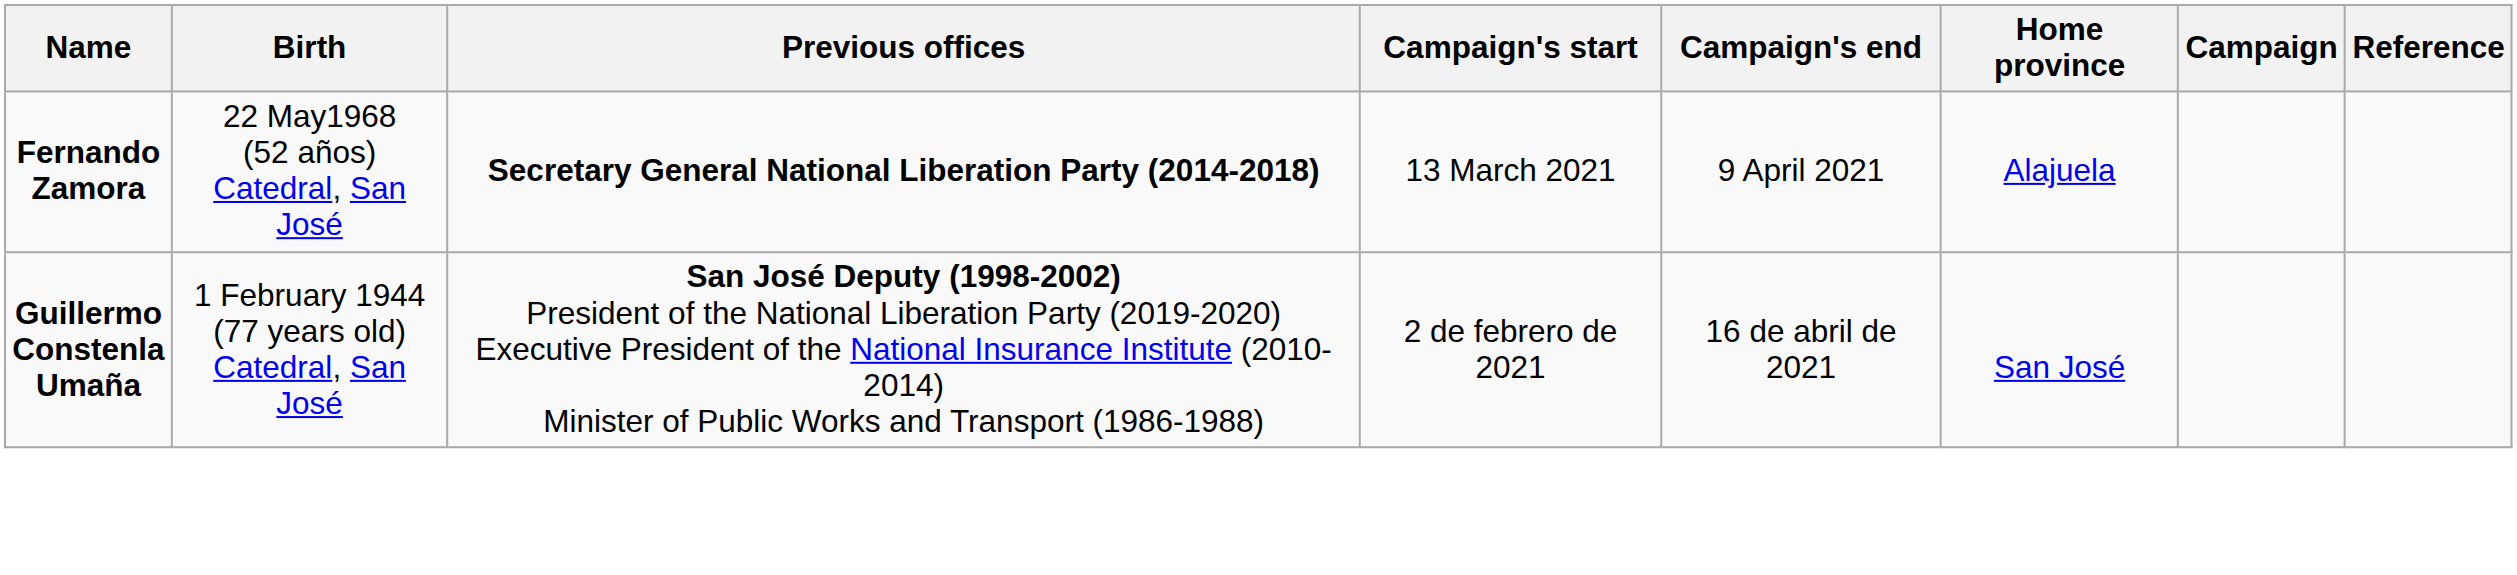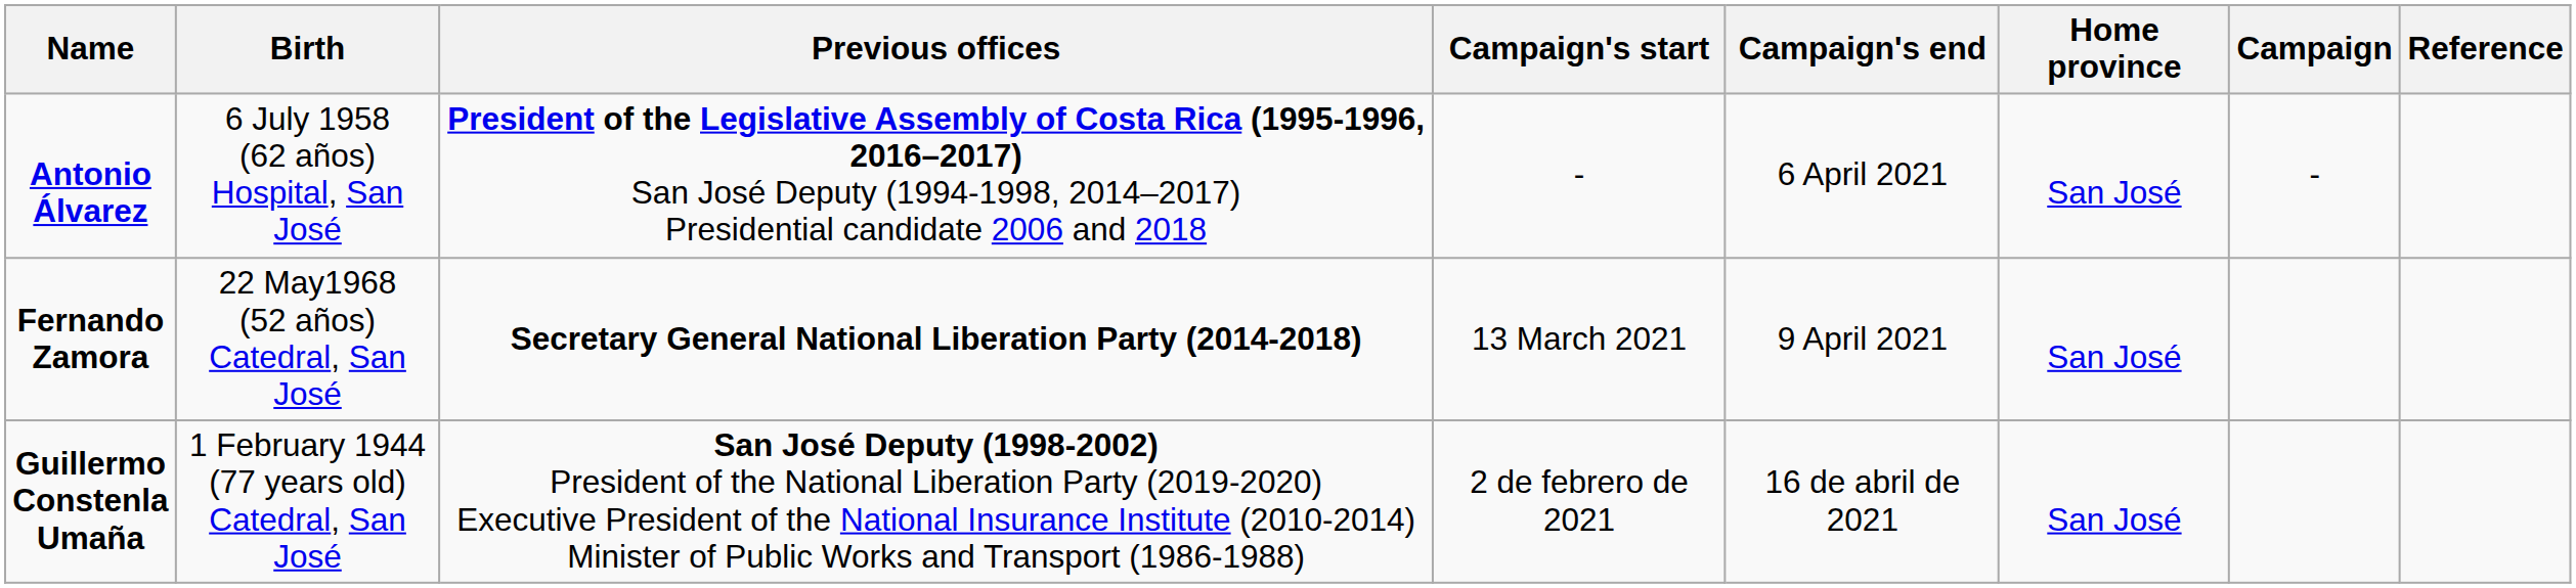+ row: Antonio Álvarez | 6 July 1958 (62 años) Hospital, San José | President of the Legislative Assembly of Costa Rica (1995-1996, 2016–2017) San José Deputy (1994-1998, 2014–2017) Presidential candidate 2006 and 2018 | - | 6 April 2021 | San José | -
Fernando Zamora | Home province: Alajuela -> San José
